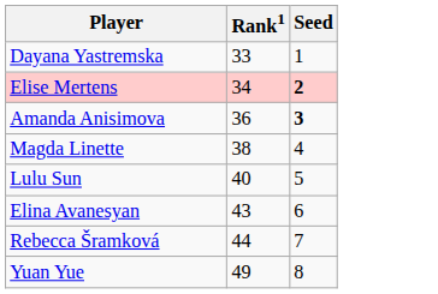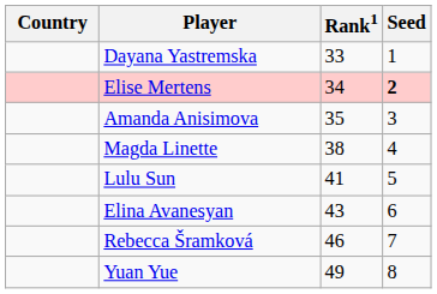+ column: Country
Amanda Anisimova | Rank1: 36 -> 35
Amanda Anisimova | Seed: bold -> normal
Lulu Sun | Rank1: 40 -> 41
Rebecca Šramková | Rank1: 44 -> 46
